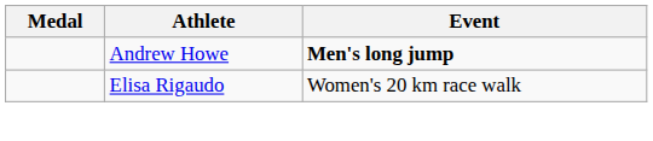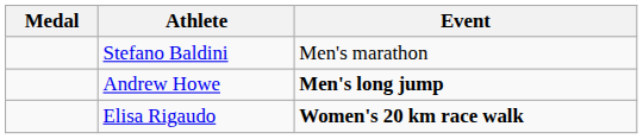+ row: Stefano Baldini | Men's marathon
Elisa Rigaudo | Event: normal -> bold
